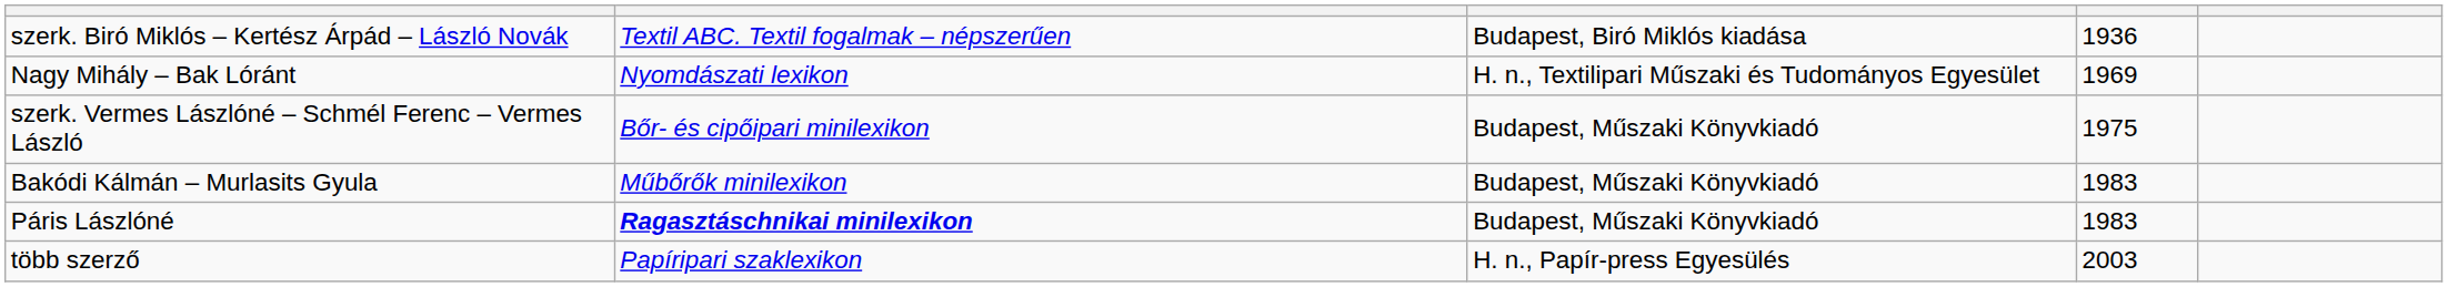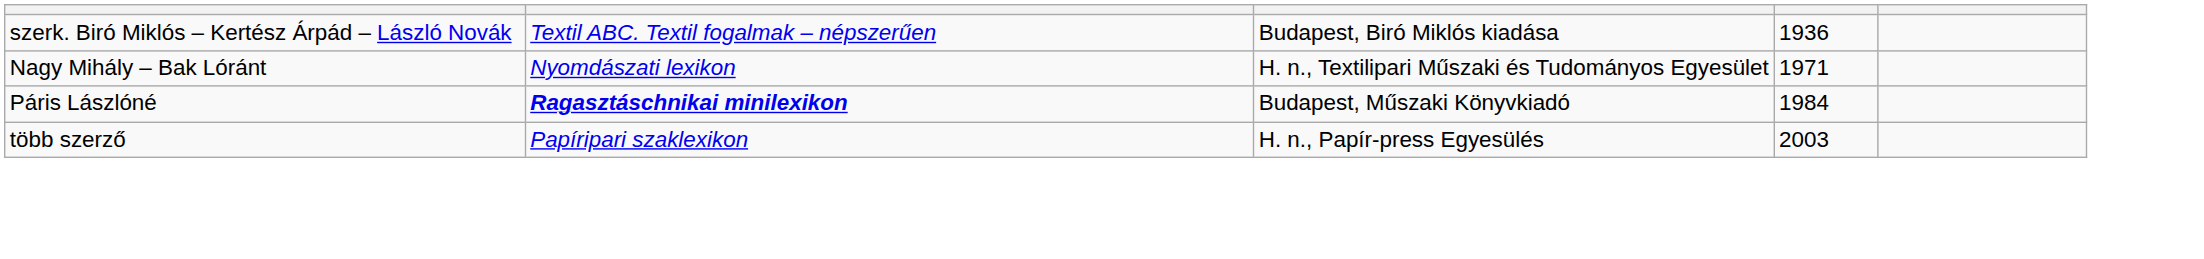Nagy Mihály – Bak Lóránt | column 4: 1969 -> 1971
- row: szerk. Vermes Lászlóné – Schmél Ferenc – Vermes László | Bőr- és cipőipari minilexikon | Budapest, Műszaki Könyvkiadó | 1975
- row: Bakódi Kálmán – Murlasits Gyula | Műbőrők minilexikon | Budapest, Műszaki Könyvkiadó | 1983
Páris Lászlóné | column 4: 1983 -> 1984
